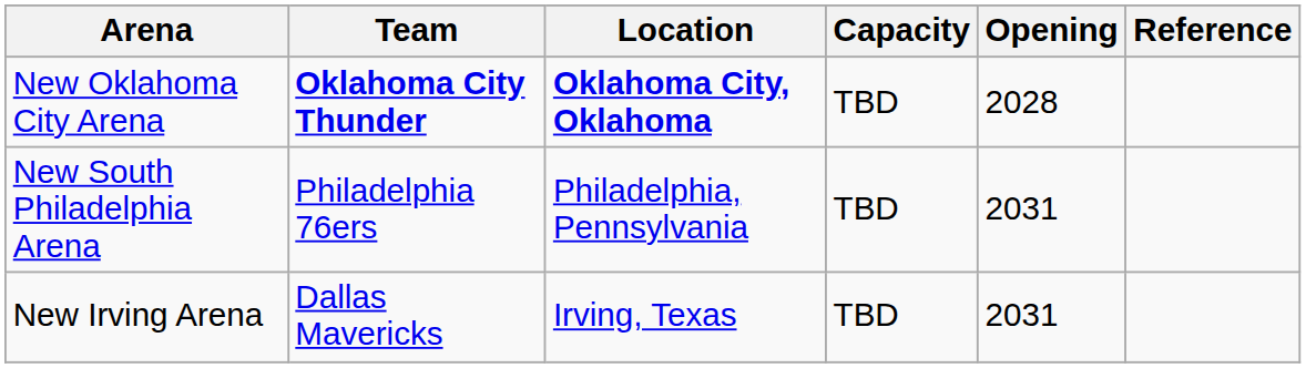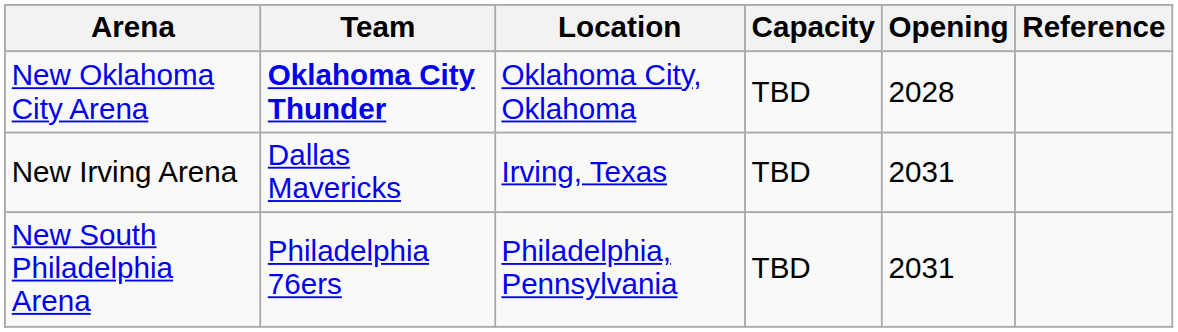New Oklahoma City Arena | Location: bold -> normal
rows swapped: New South Philadelphia Arena <-> New Irving Arena
